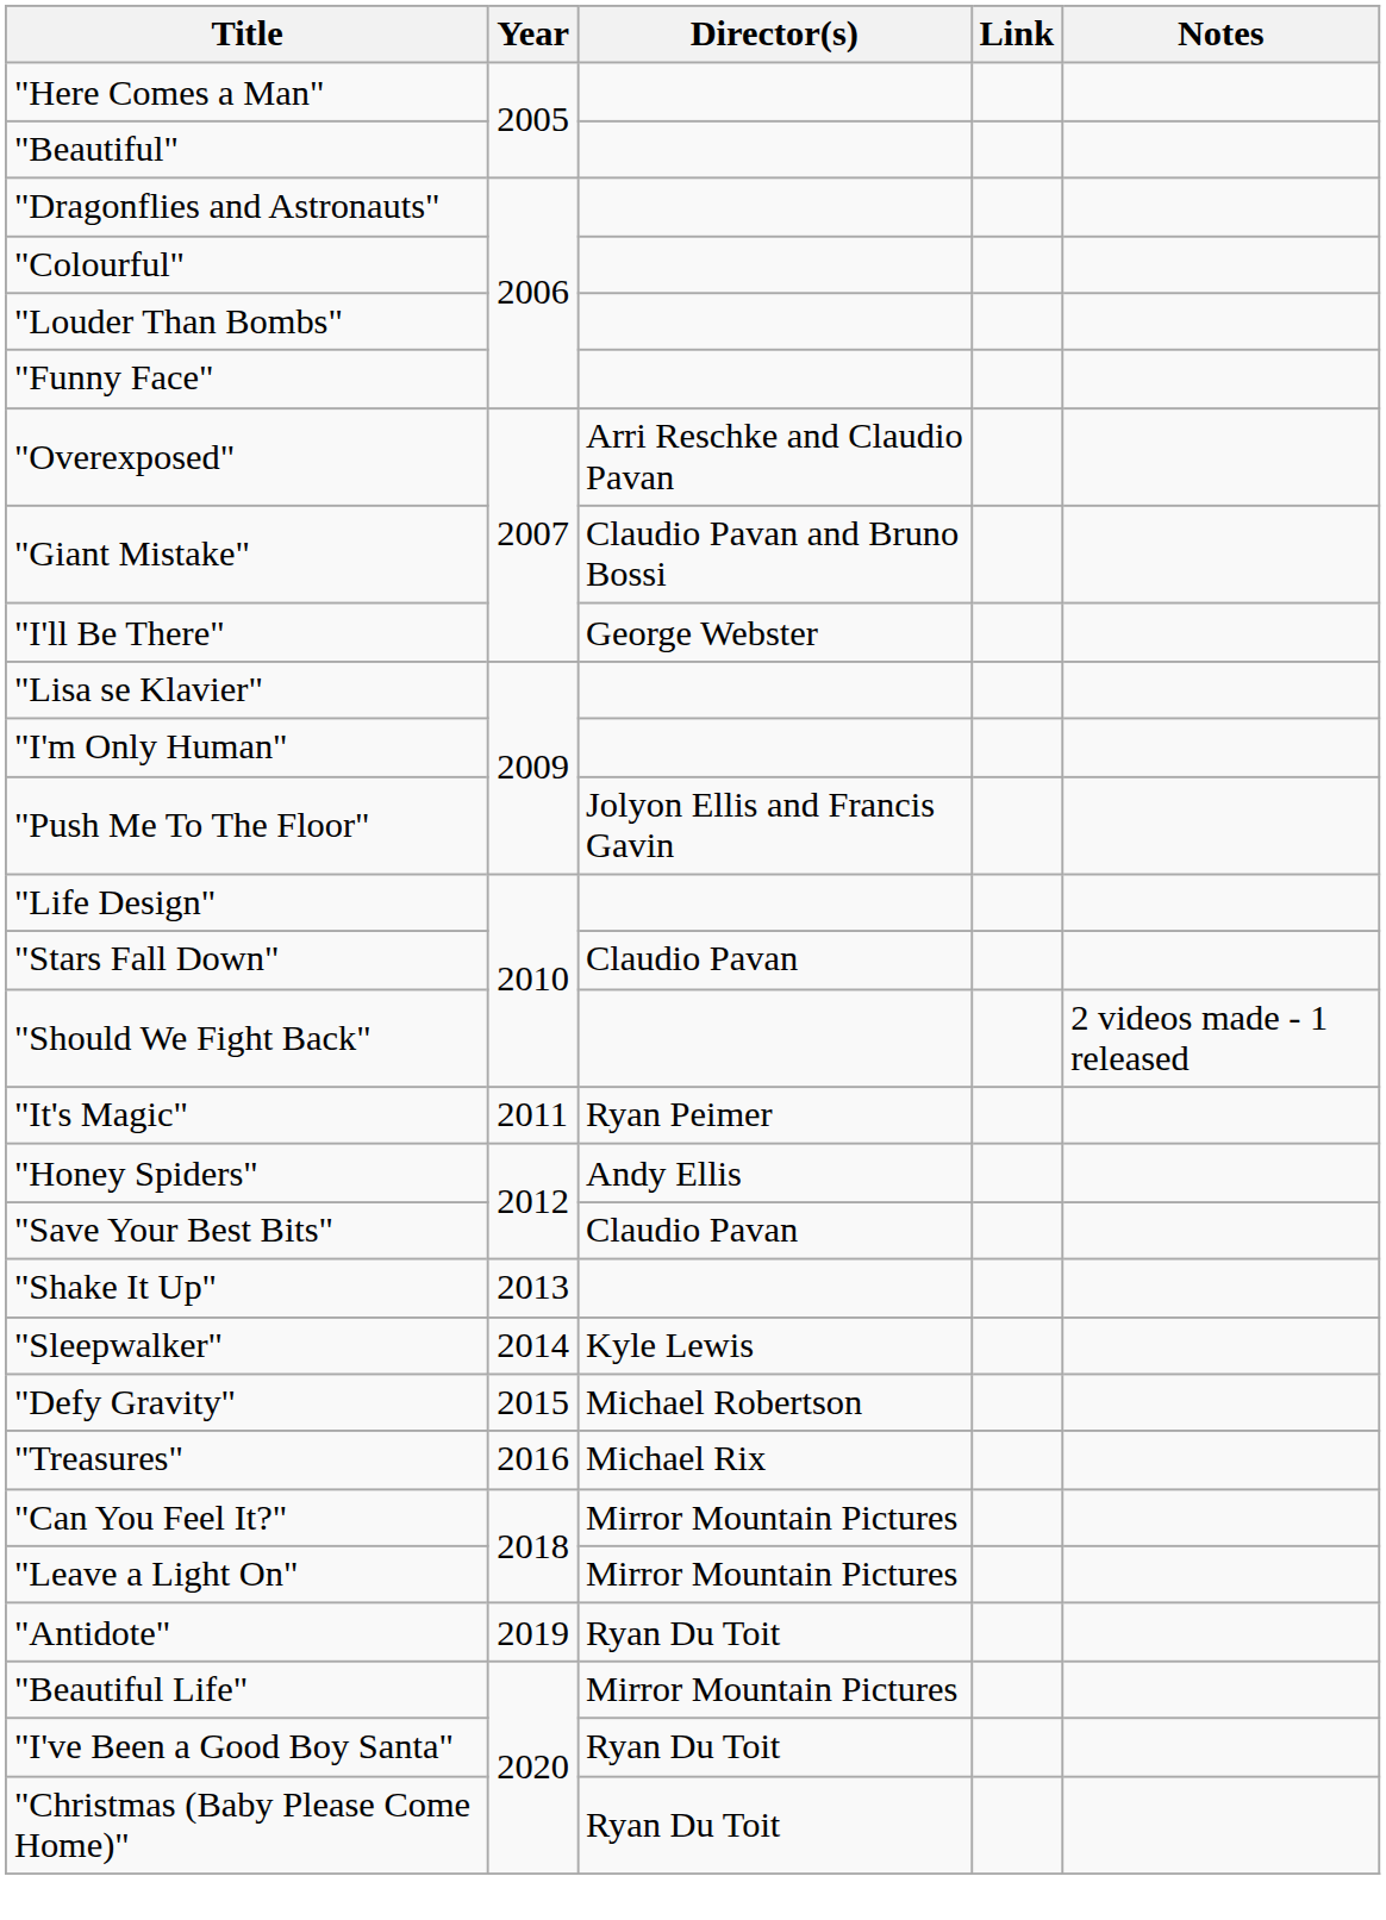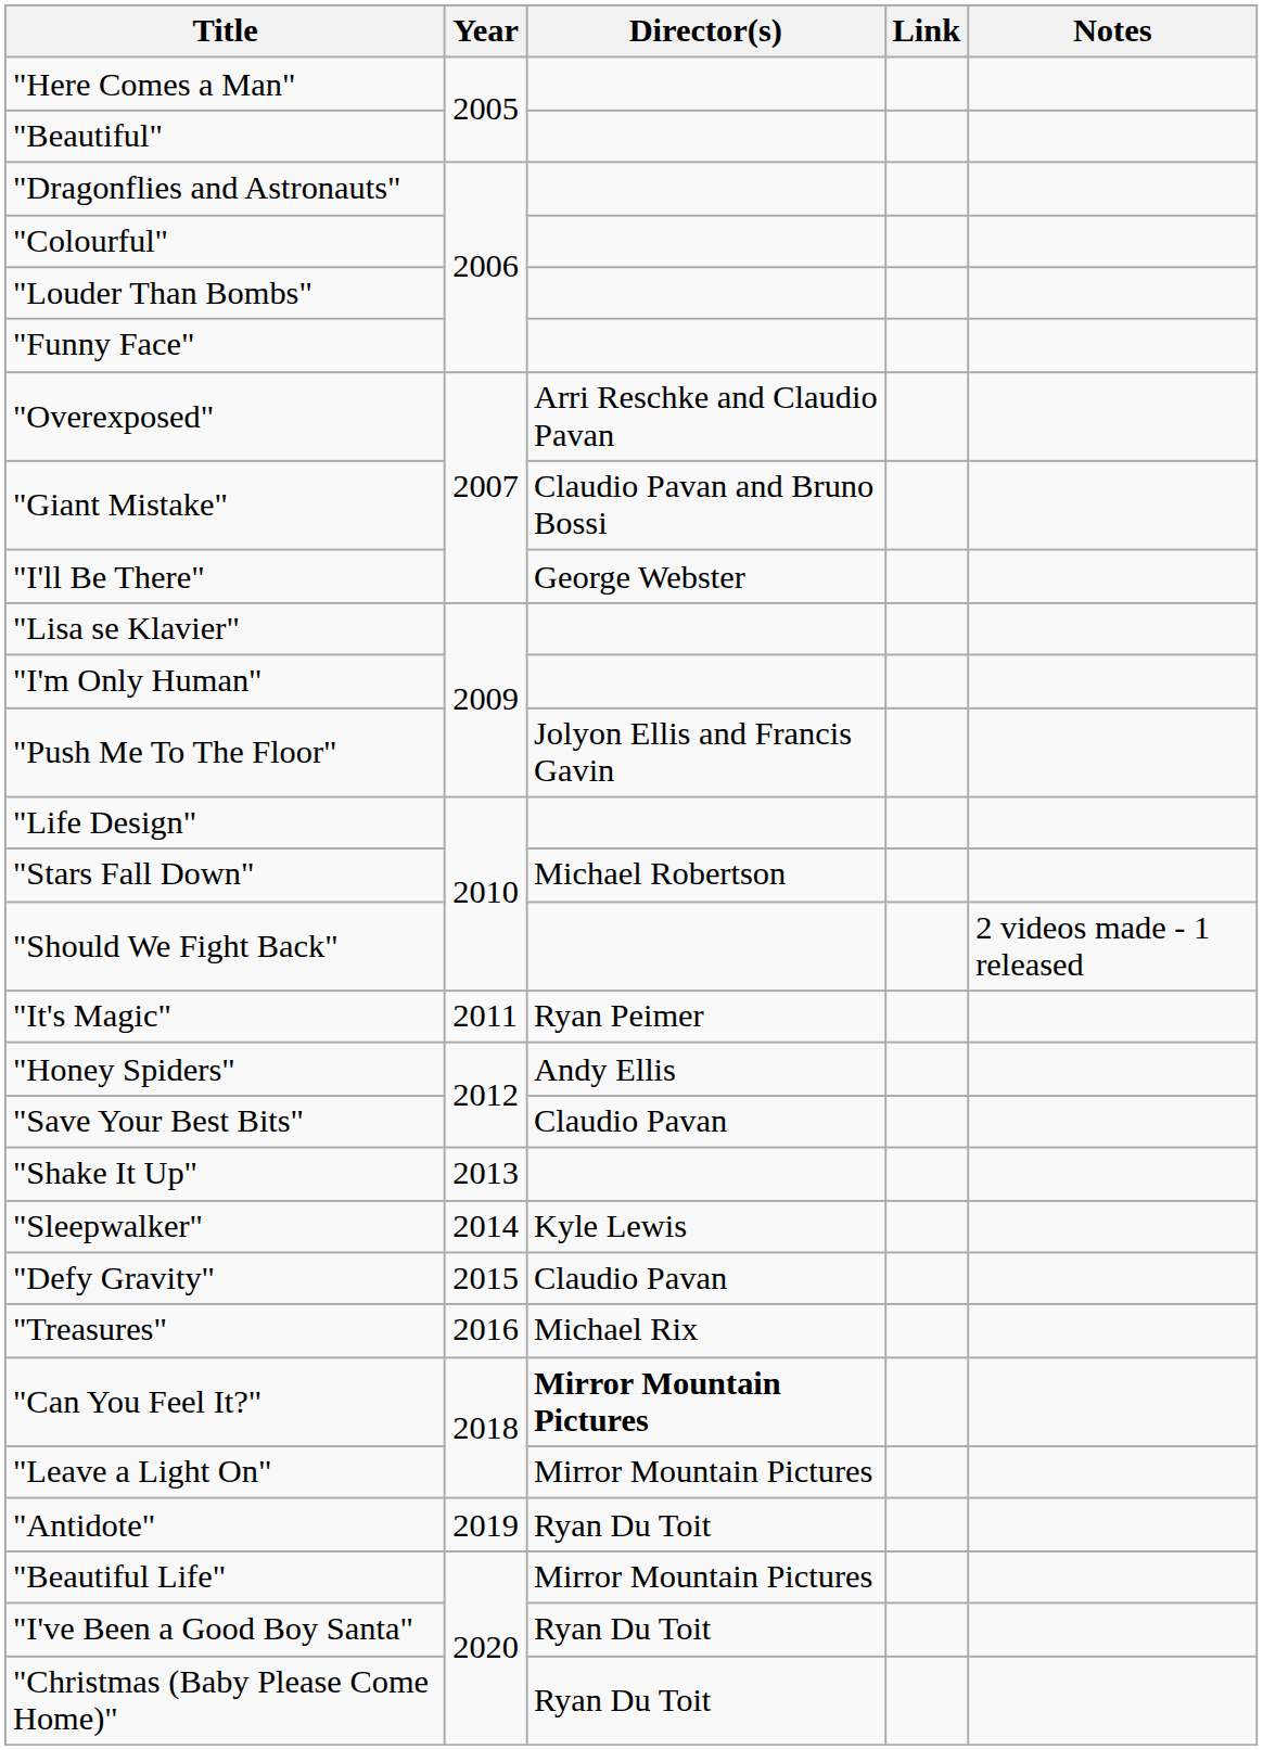"Stars Fall Down" | Director(s): Claudio Pavan -> Michael Robertson
"Defy Gravity" | Director(s): Michael Robertson -> Claudio Pavan
"Can You Feel It?" | Director(s): normal -> bold
